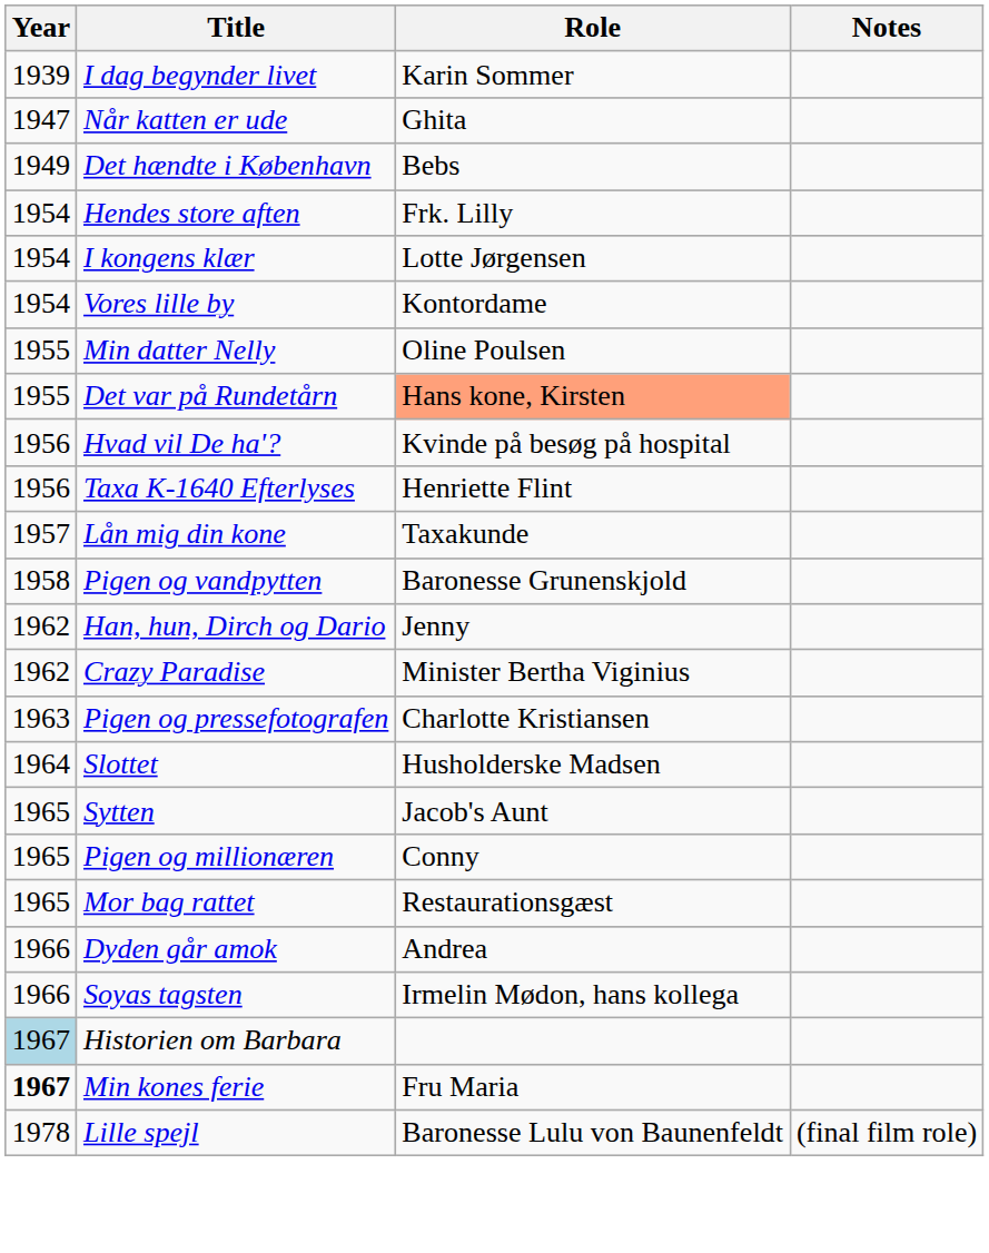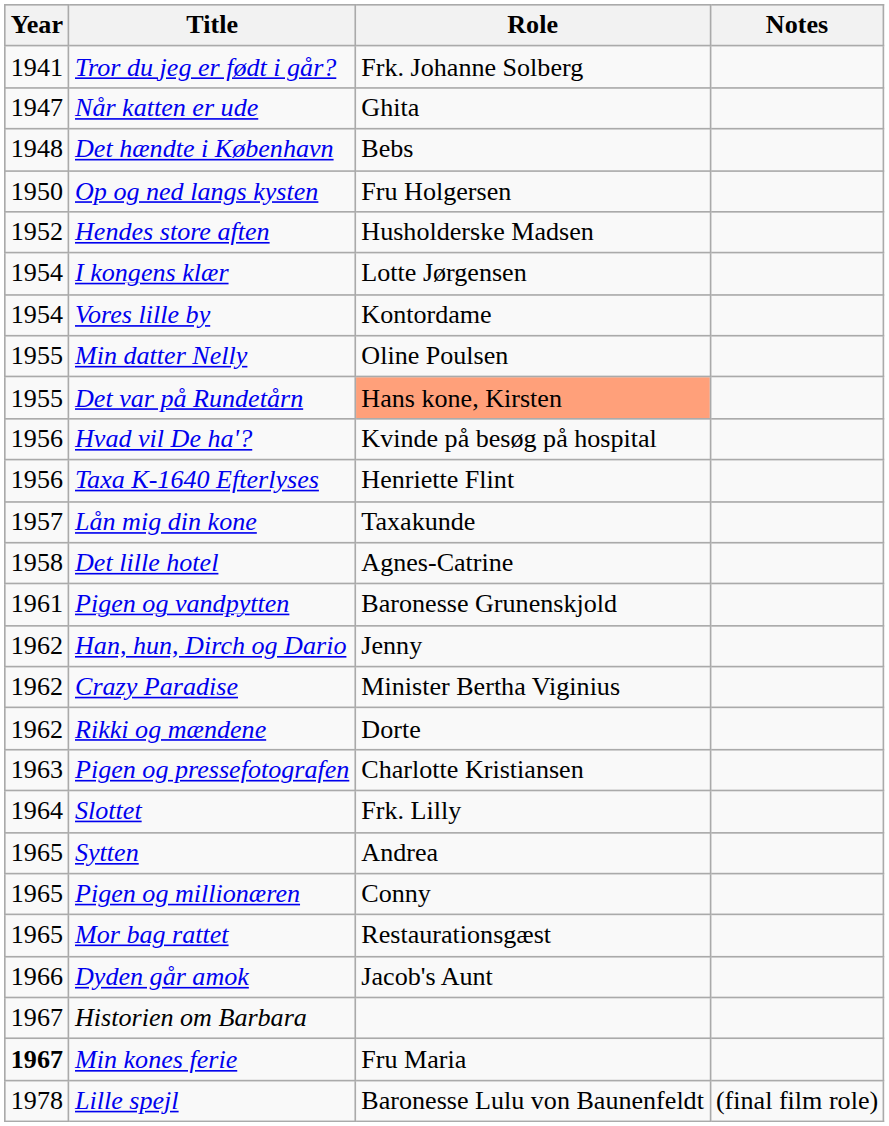- row: 1939 | I dag begynder livet | Karin Sommer
+ row: 1941 | Tror du jeg er født i går? | Frk. Johanne Solberg
Det hændte i København | Year: 1949 -> 1948
+ row: 1950 | Op og ned langs kysten | Fru Holgersen
Hendes store aften | Year: 1954 -> 1952
Hendes store aften | Role: Frk. Lilly -> Husholderske Madsen
+ row: 1958 | Det lille hotel | Agnes-Catrine
Pigen og vandpytten | Year: 1958 -> 1961
+ row: 1962 | Rikki og mændene | Dorte
Slottet | Role: Husholderske Madsen -> Frk. Lilly
Sytten | Role: Jacob's Aunt -> Andrea
Dyden går amok | Role: Andrea -> Jacob's Aunt
- row: 1966 | Soyas tagsten | Irmelin Mødon, hans kollega
Historien om Barbara | Year: lightblue background -> no background
